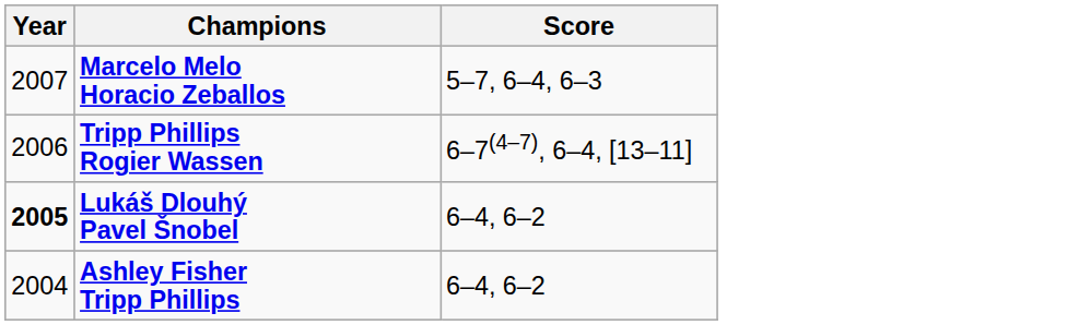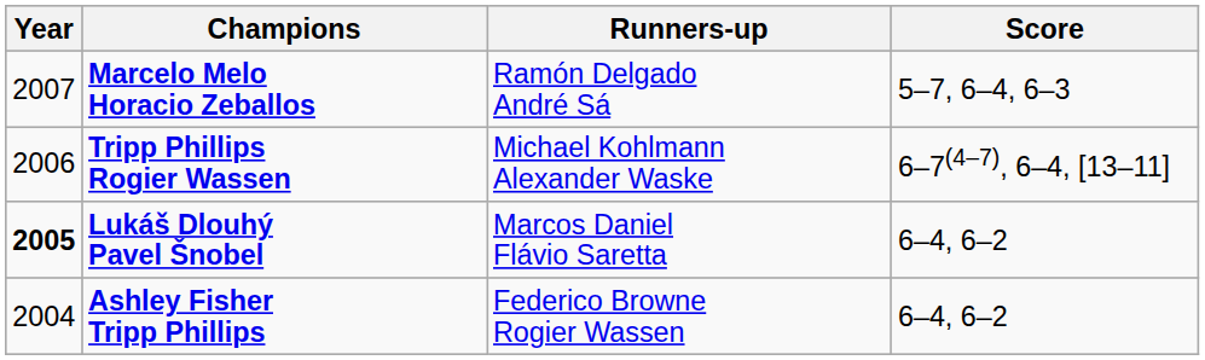+ column: Runners-up | Ramón Delgado André Sá | Michael Kohlmann Alexander Waske | Marcos Daniel Flávio Saretta | Federico Browne Rogier Wassen
